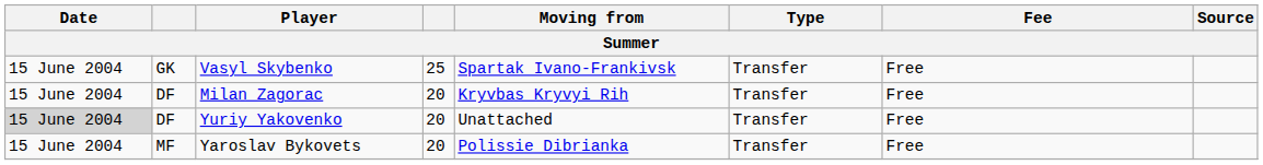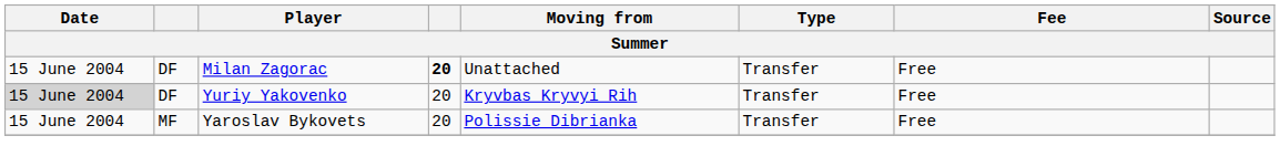- row: 15 June 2004 | GK | Vasyl Skybenko | 25 | Spartak Ivano-Frankivsk | Transfer | Free
Milan Zagorac | column 4: normal -> bold
Milan Zagorac | Moving from: Kryvbas Kryvyi Rih -> Unattached
Yuriy Yakovenko | Moving from: Unattached -> Kryvbas Kryvyi Rih
